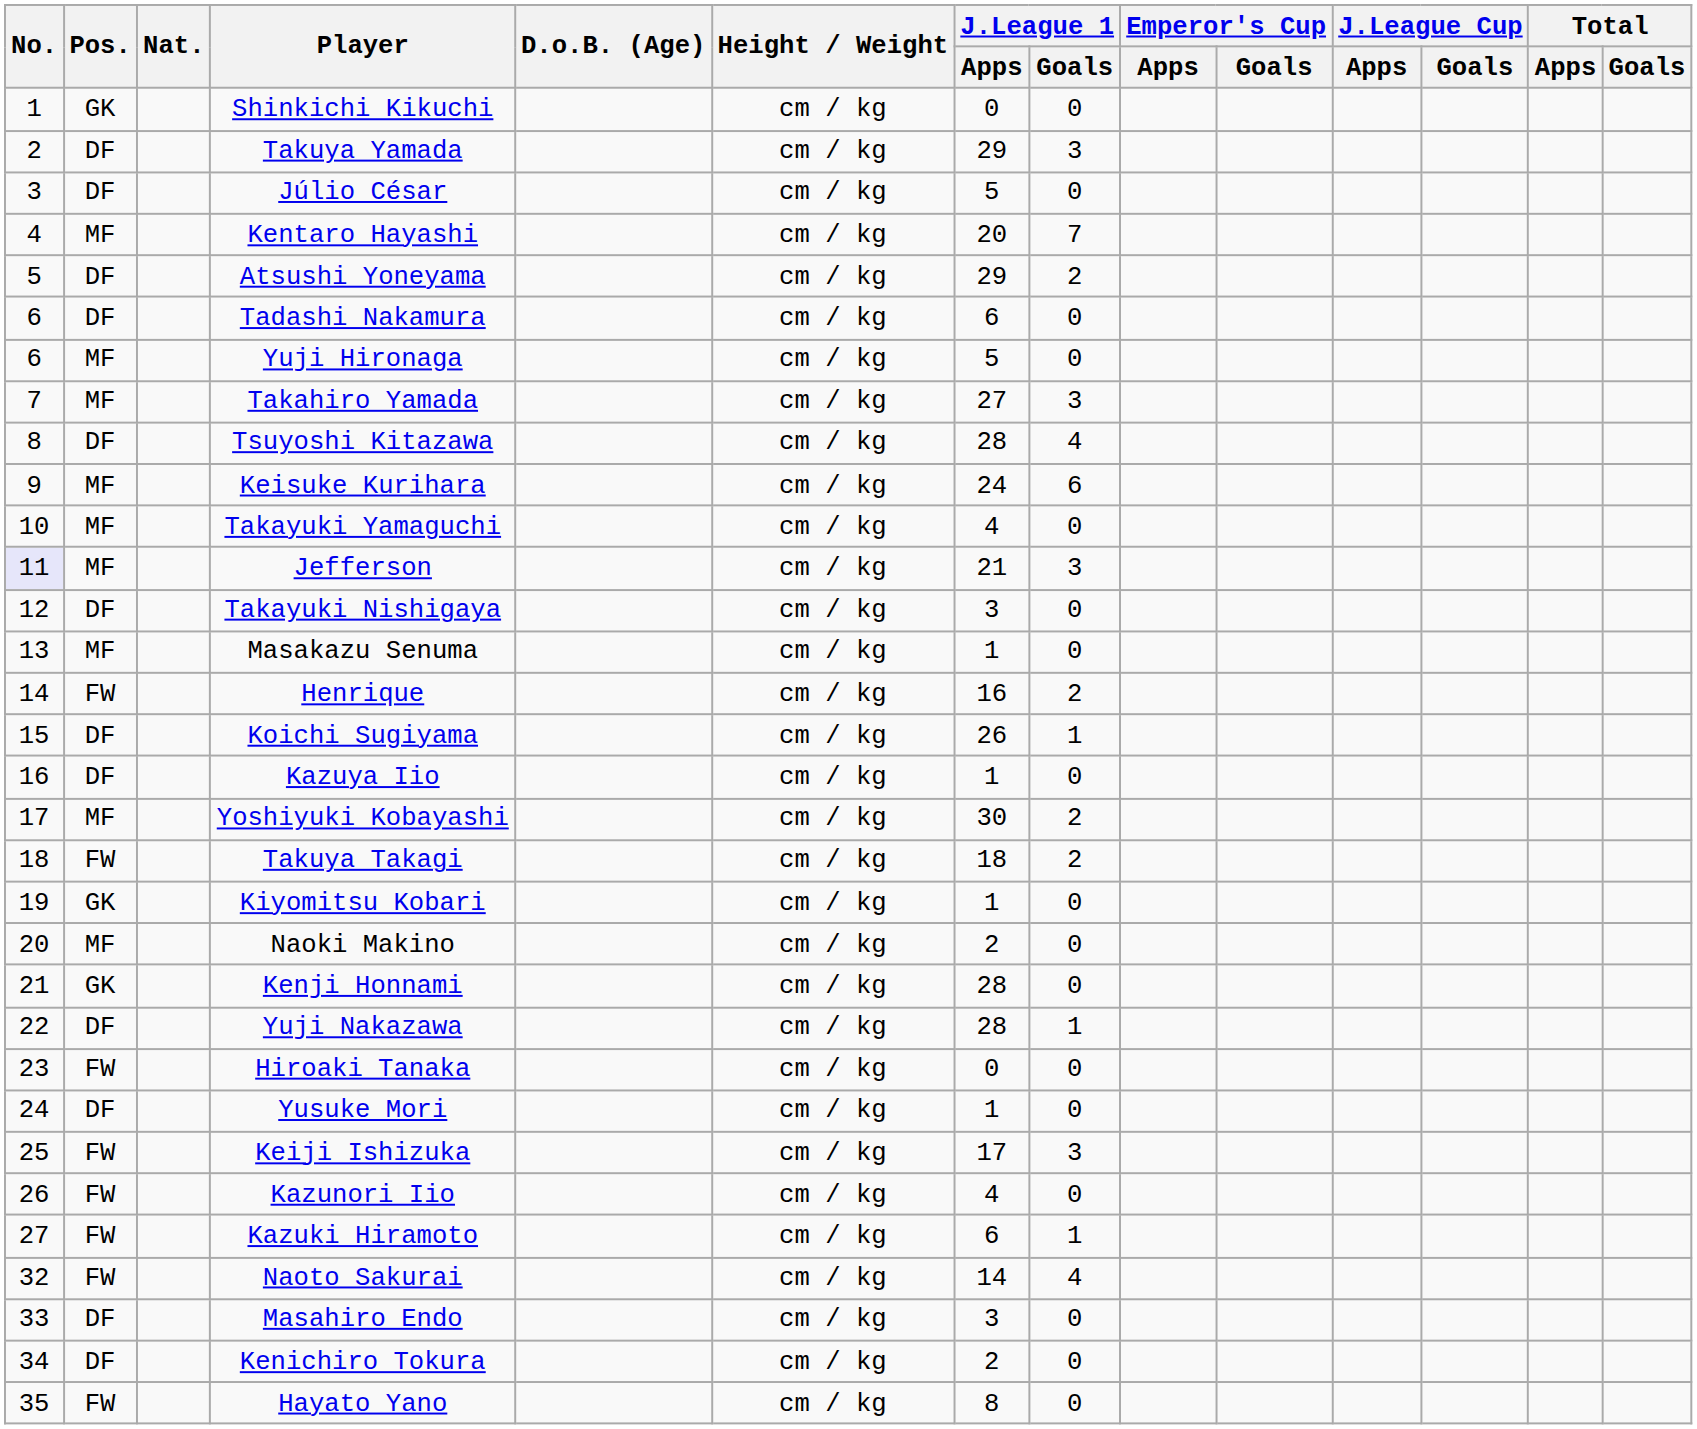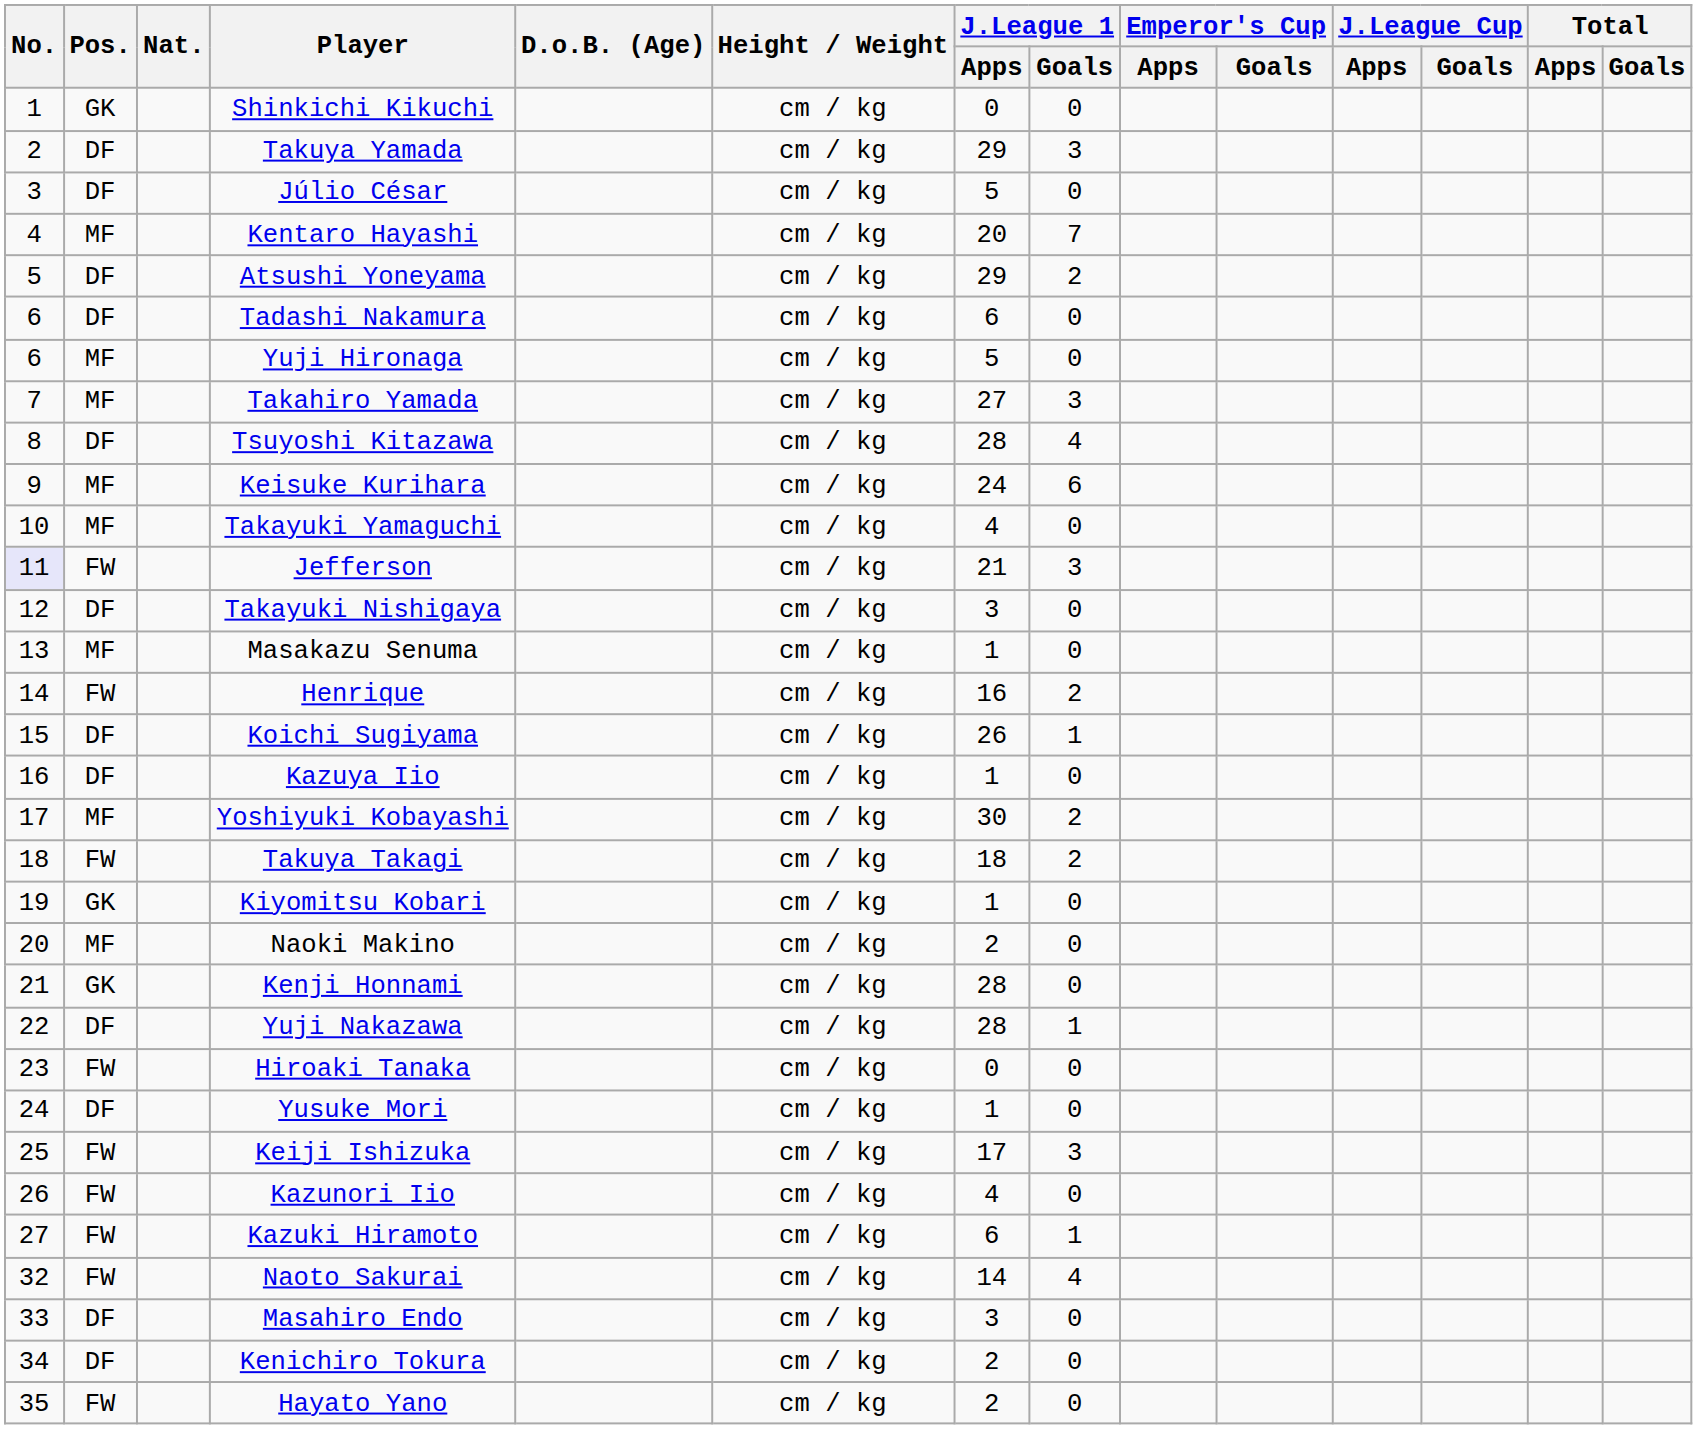Jefferson | Pos.: MF -> FW
Hayato Yano | J.League 1 / Apps: 8 -> 2
